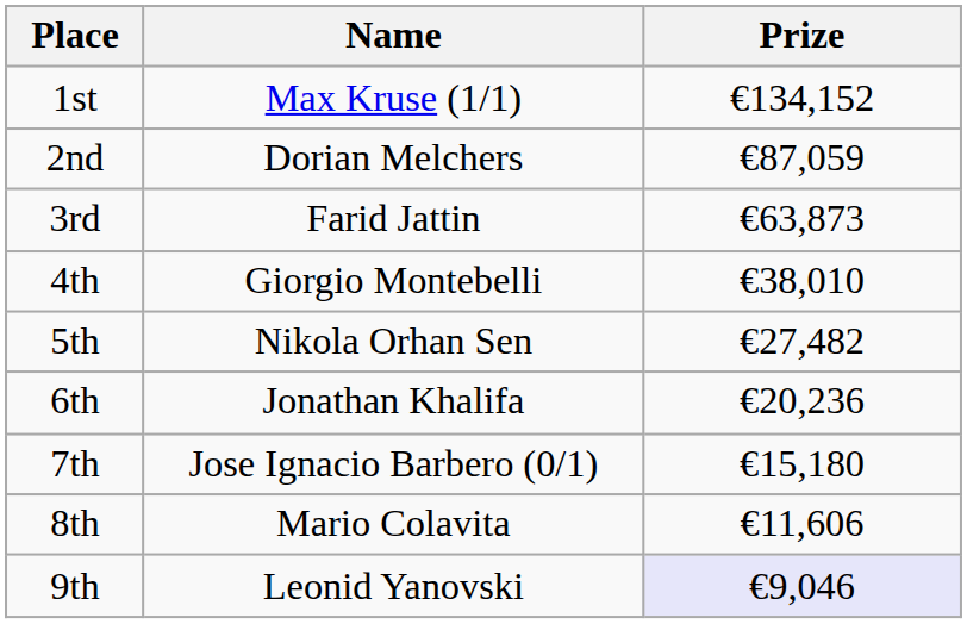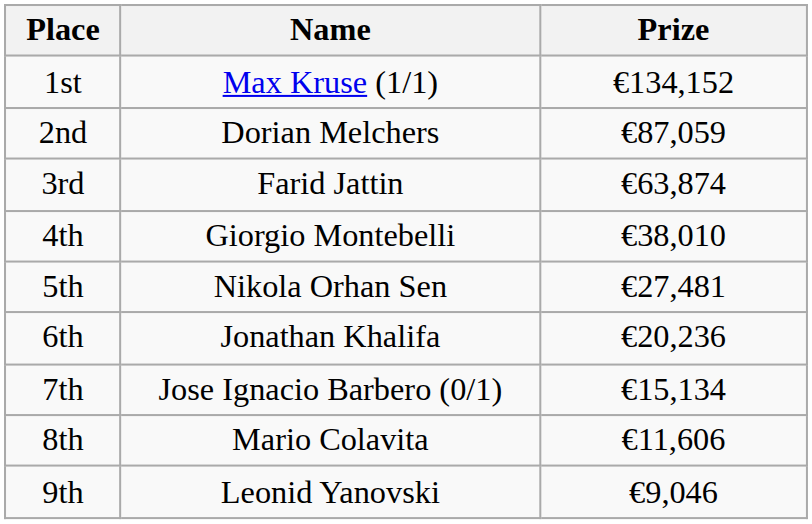3rd | Prize: €63,873 -> €63,874
5th | Prize: €27,482 -> €27,481
7th | Prize: €15,180 -> €15,134
9th | Prize: lavender background -> no background
